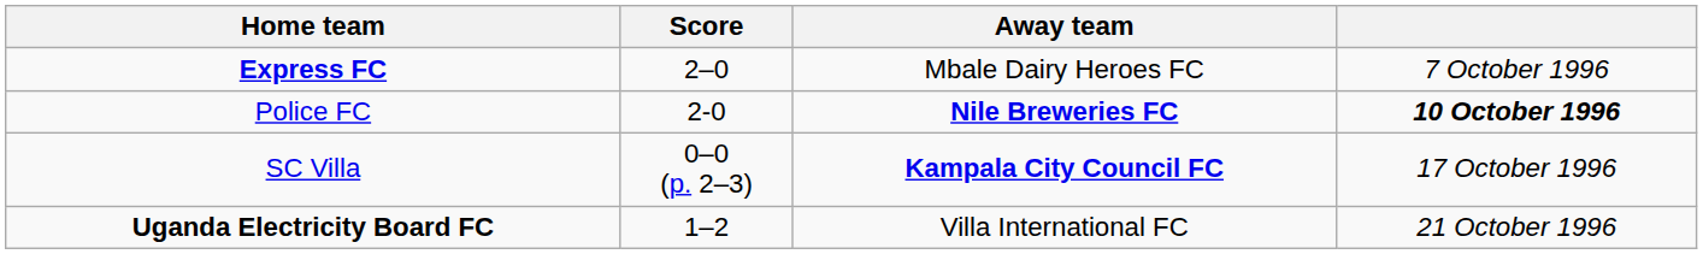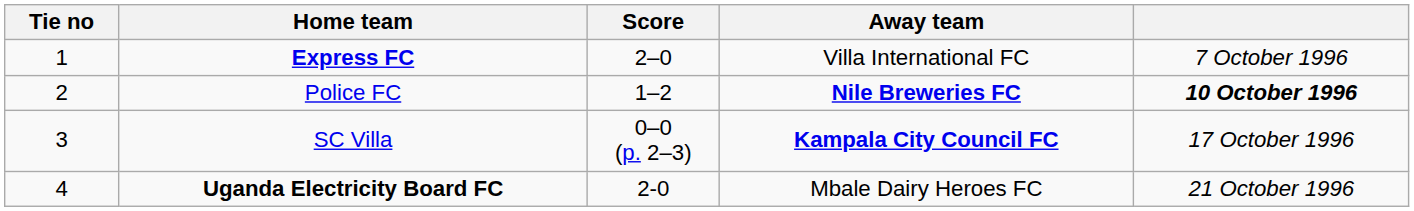+ column: Tie no | 1 | 2 | 3 | 4
Express FC | Away team: Mbale Dairy Heroes FC -> Villa International FC
Police FC | Score: 2-0 -> 1–2
Uganda Electricity Board FC | Score: 1–2 -> 2-0
Uganda Electricity Board FC | Away team: Villa International FC -> Mbale Dairy Heroes FC
